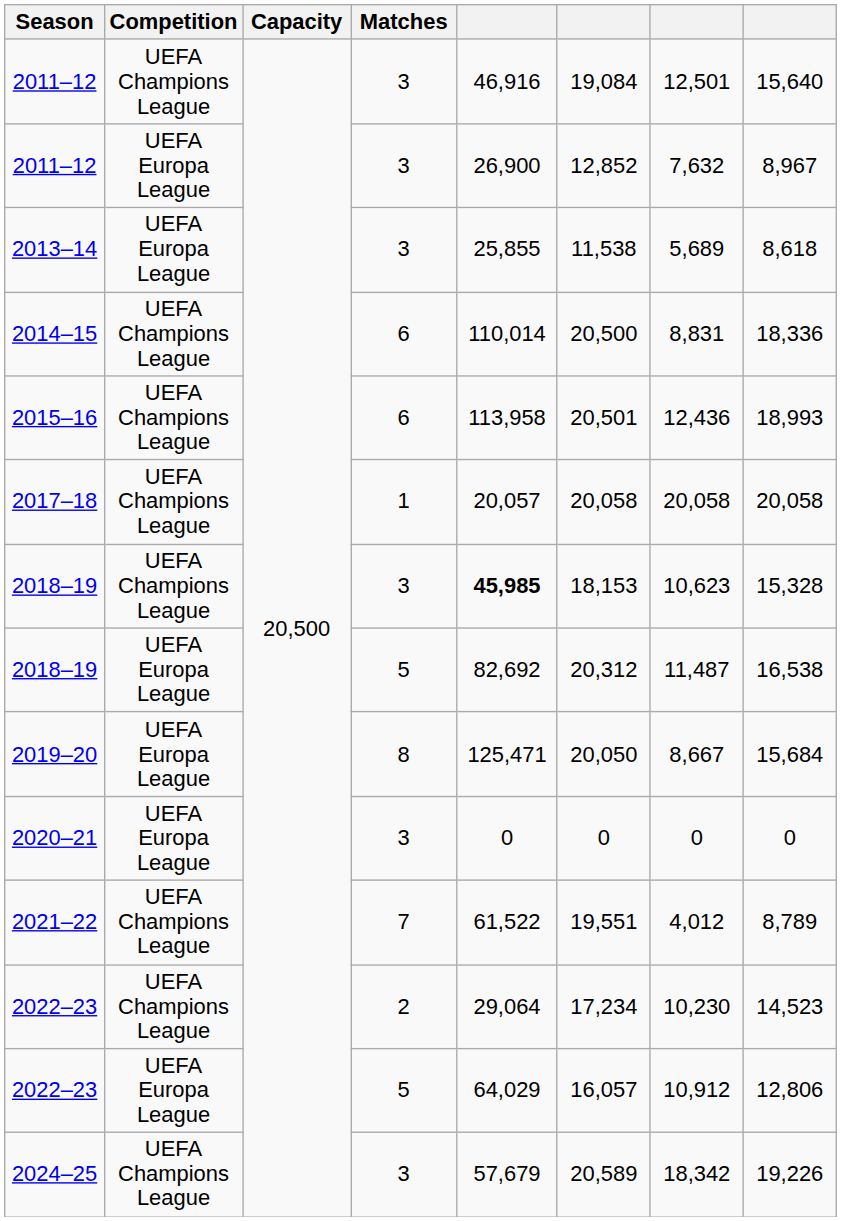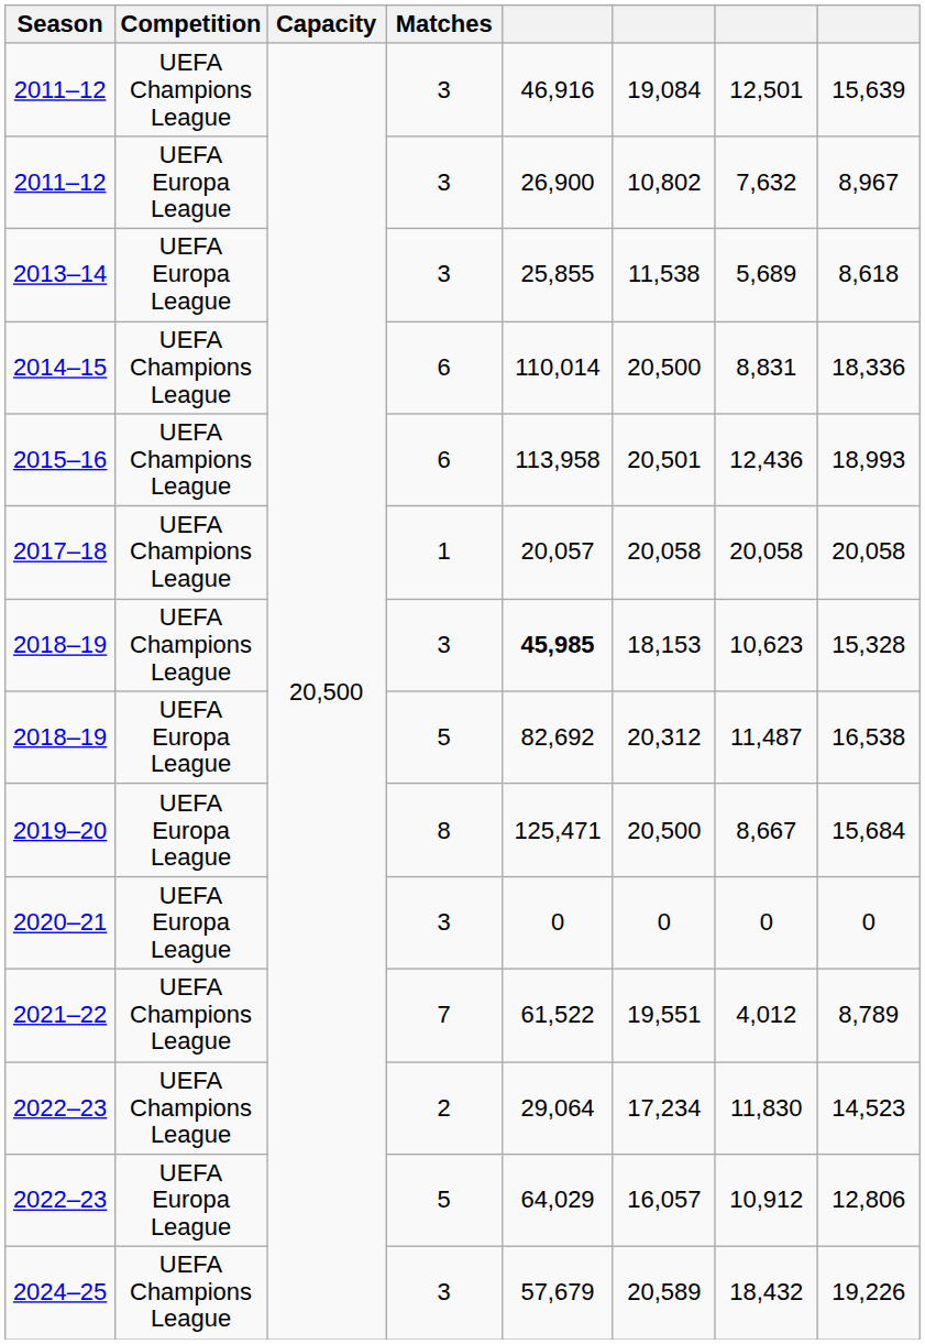2011–12 / UEFA Champions League | column 8: 15,640 -> 15,639
2011–12 / UEFA Europa League | column 6: 12,852 -> 10,802
2019–20 | column 6: 20,050 -> 20,500
2022–23 / UEFA Champions League | column 7: 10,230 -> 11,830
2024–25 | column 7: 18,342 -> 18,432
